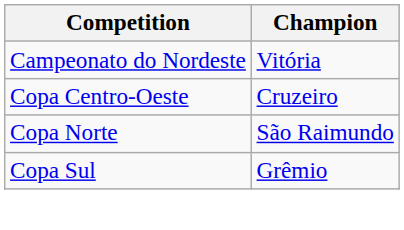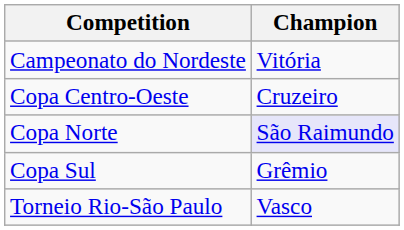Copa Norte | Champion: no background -> lavender background
+ row: Torneio Rio-São Paulo | Vasco
